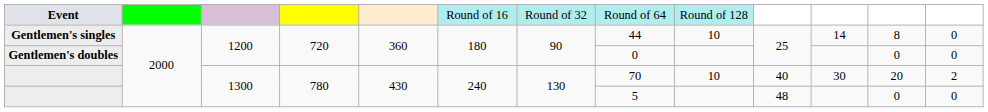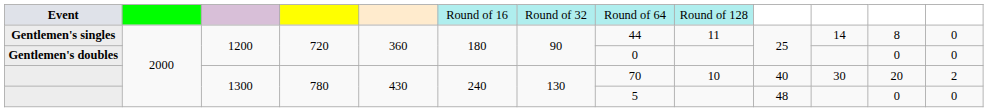Gentlemen's singles | column 9: 10 -> 11
